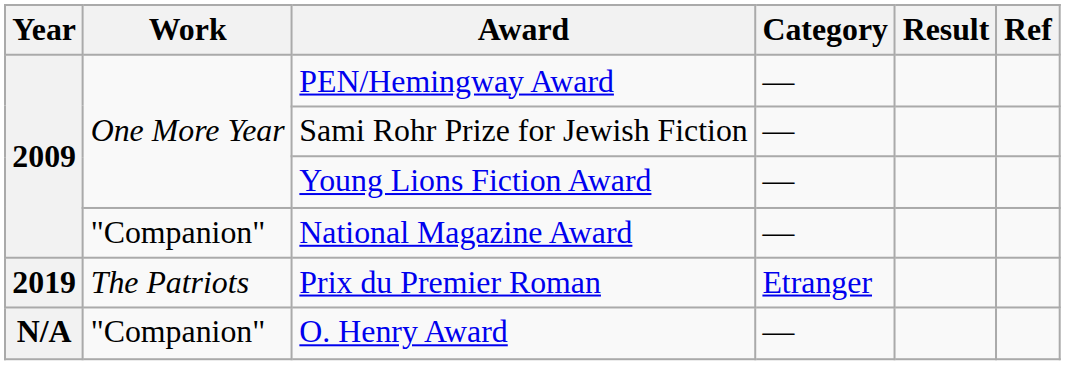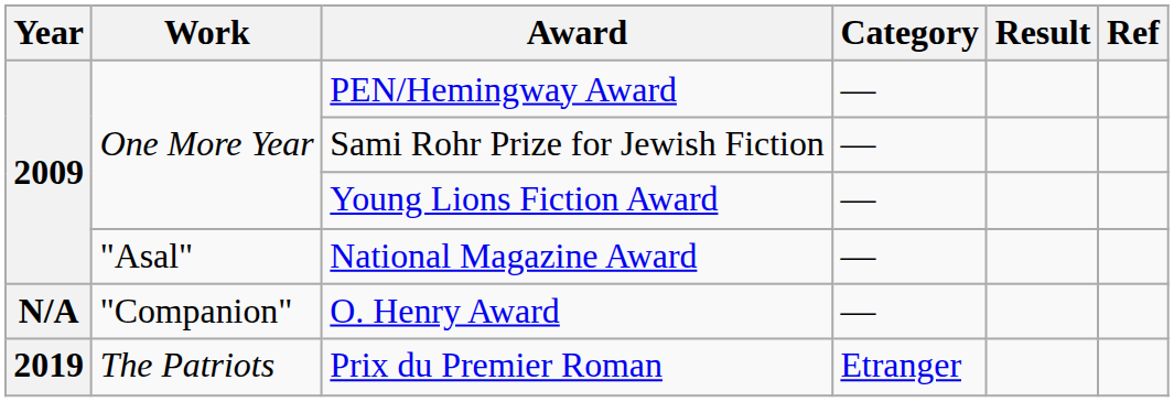National Magazine Award | Work: "Companion" -> "Asal"
rows swapped: Prix du Premier Roman <-> O. Henry Award
